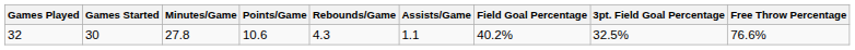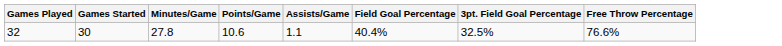- column: Rebounds/Game | 4.3
32 | Field Goal Percentage: 40.2% -> 40.4%
